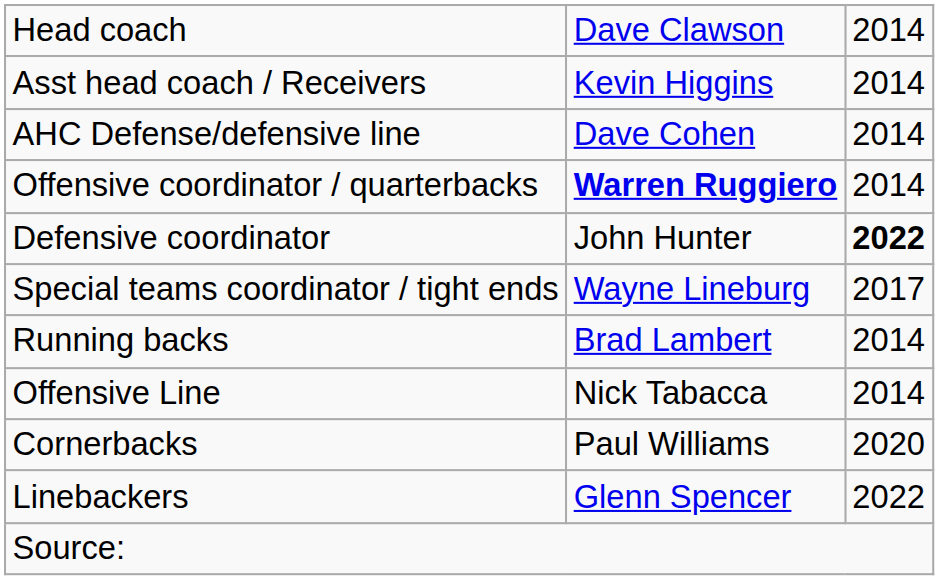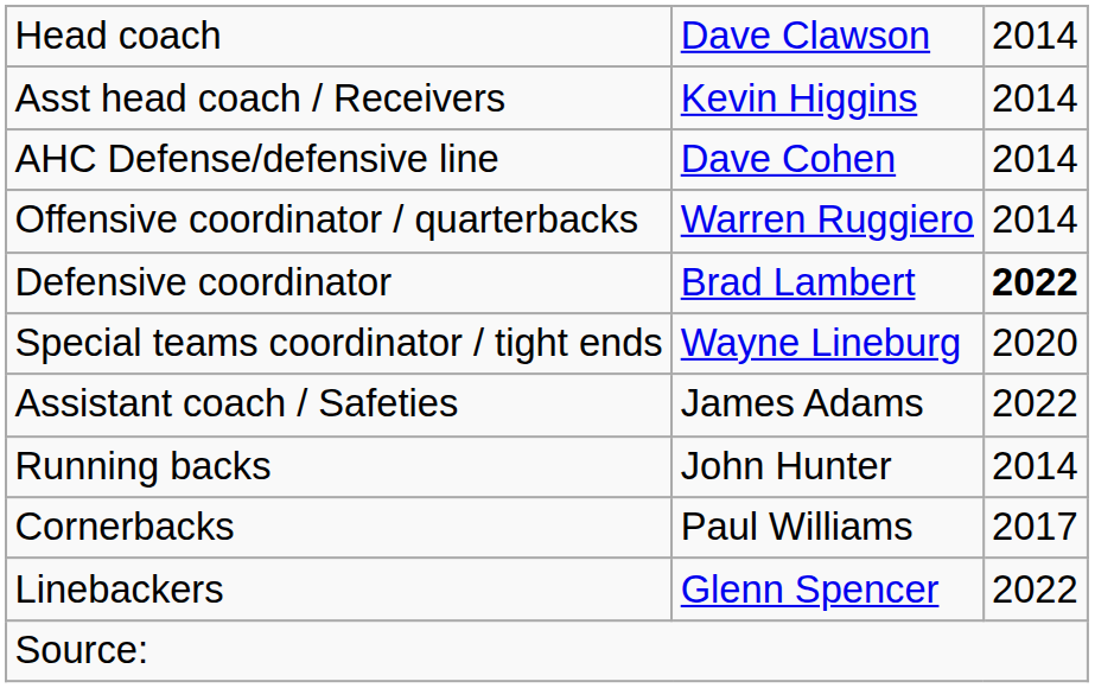Offensive coordinator / quarterbacks | column 2: bold -> normal
Defensive coordinator | column 2: John Hunter -> Brad Lambert
Special teams coordinator / tight ends | column 3: 2017 -> 2020
+ row: Assistant coach / Safeties | James Adams | 2022
Running backs | column 2: Brad Lambert -> John Hunter
- row: Offensive Line | Nick Tabacca | 2014
Cornerbacks | column 3: 2020 -> 2017
